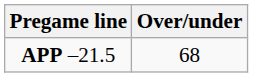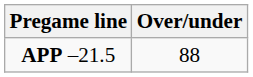APP –21.5 | Over/under: 68 -> 88
